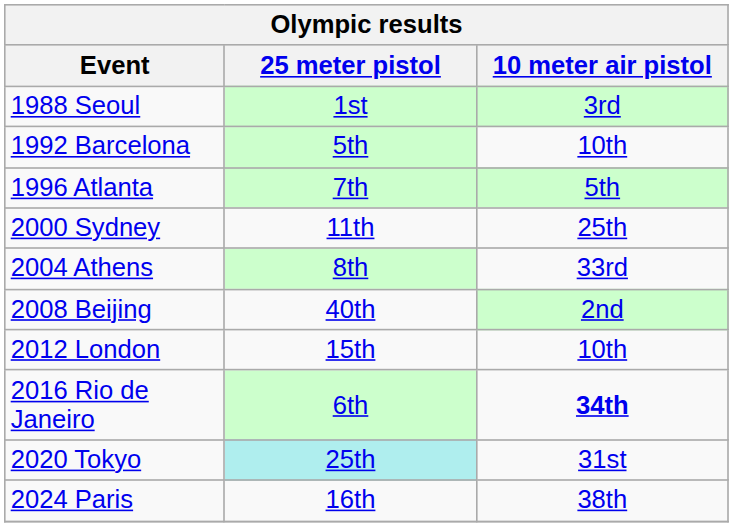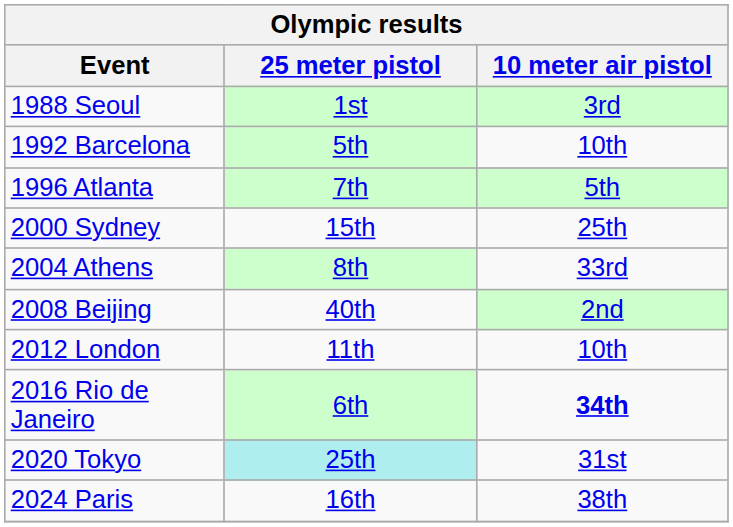2000 Sydney | 25 meter pistol: 11th -> 15th
2012 London | 25 meter pistol: 15th -> 11th
